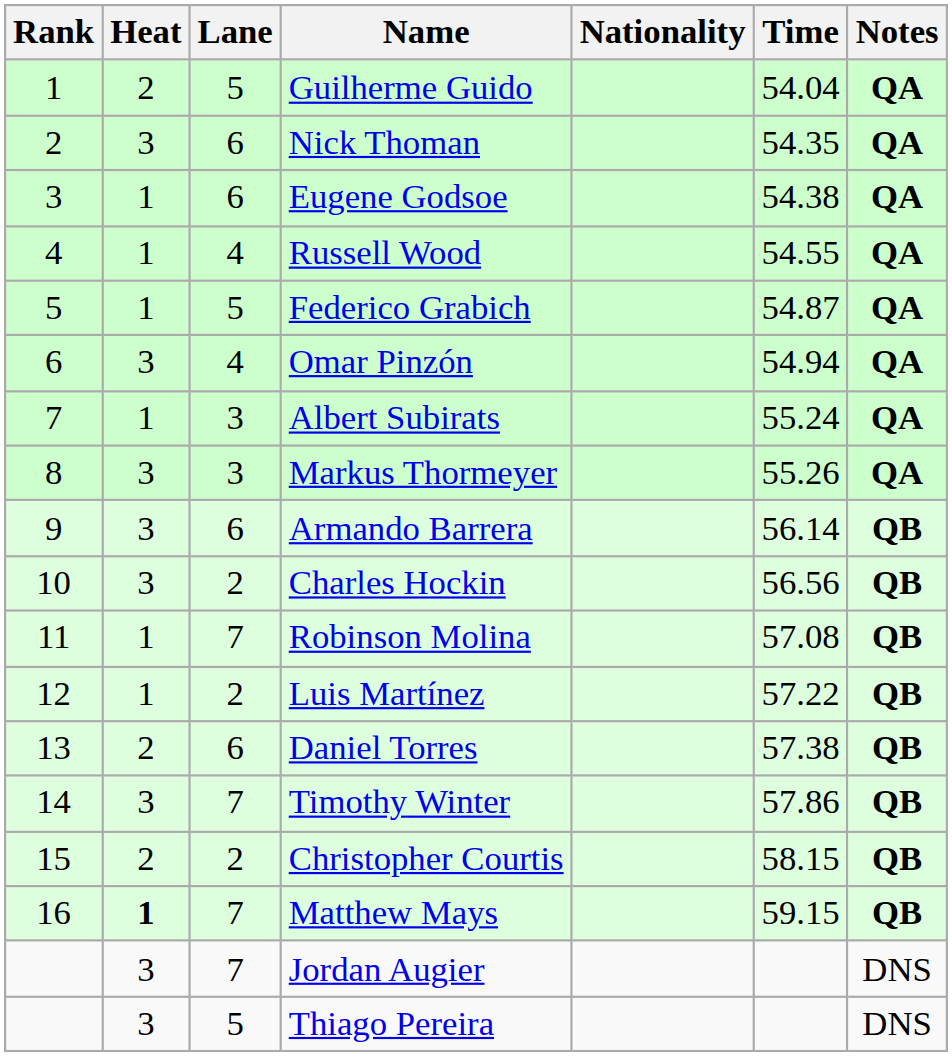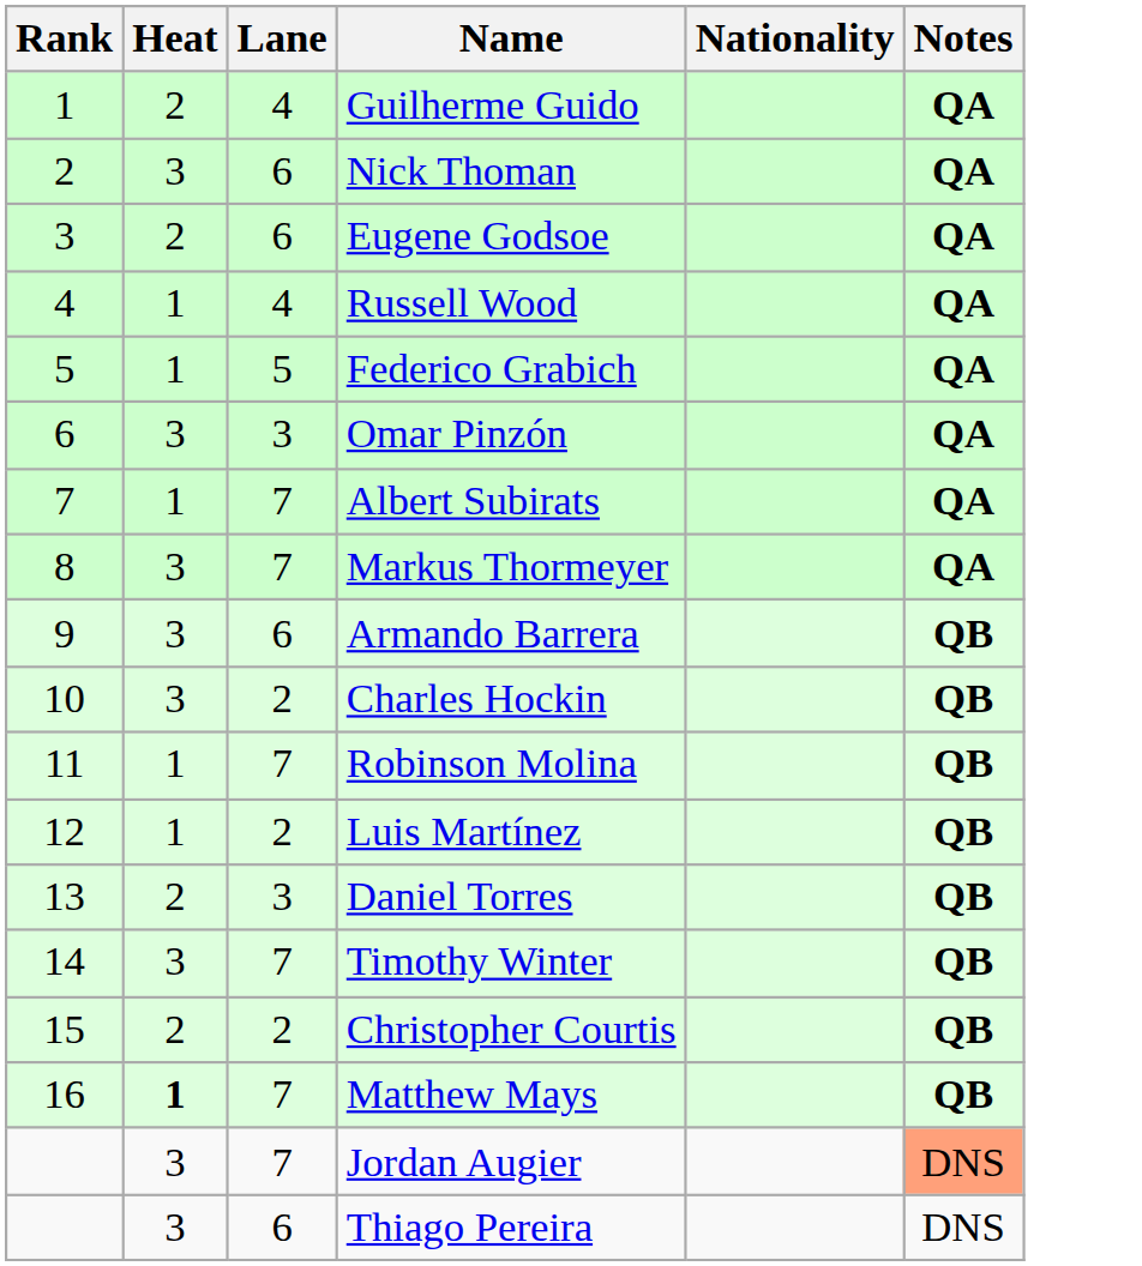- column: Time | 54.04 | 54.35 | 54.38 | 54.55 | 54.87 | 54.94 | 55.24 | 55.26 | 56.14 | 56.56 | 57.08 | 57.22 | 57.38 | 57.86 | 58.15 | 59.15
Guilherme Guido | Lane: 5 -> 4
Eugene Godsoe | Heat: 1 -> 2
Omar Pinzón | Lane: 4 -> 3
Albert Subirats | Lane: 3 -> 7
Markus Thormeyer | Lane: 3 -> 7
Daniel Torres | Lane: 6 -> 3
Jordan Augier | Notes: no background -> lightsalmon background
Thiago Pereira | Lane: 5 -> 6
